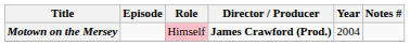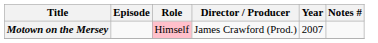Motown on the Mersey | Director / Producer: bold -> normal
Motown on the Mersey | Year: 2004 -> 2007
